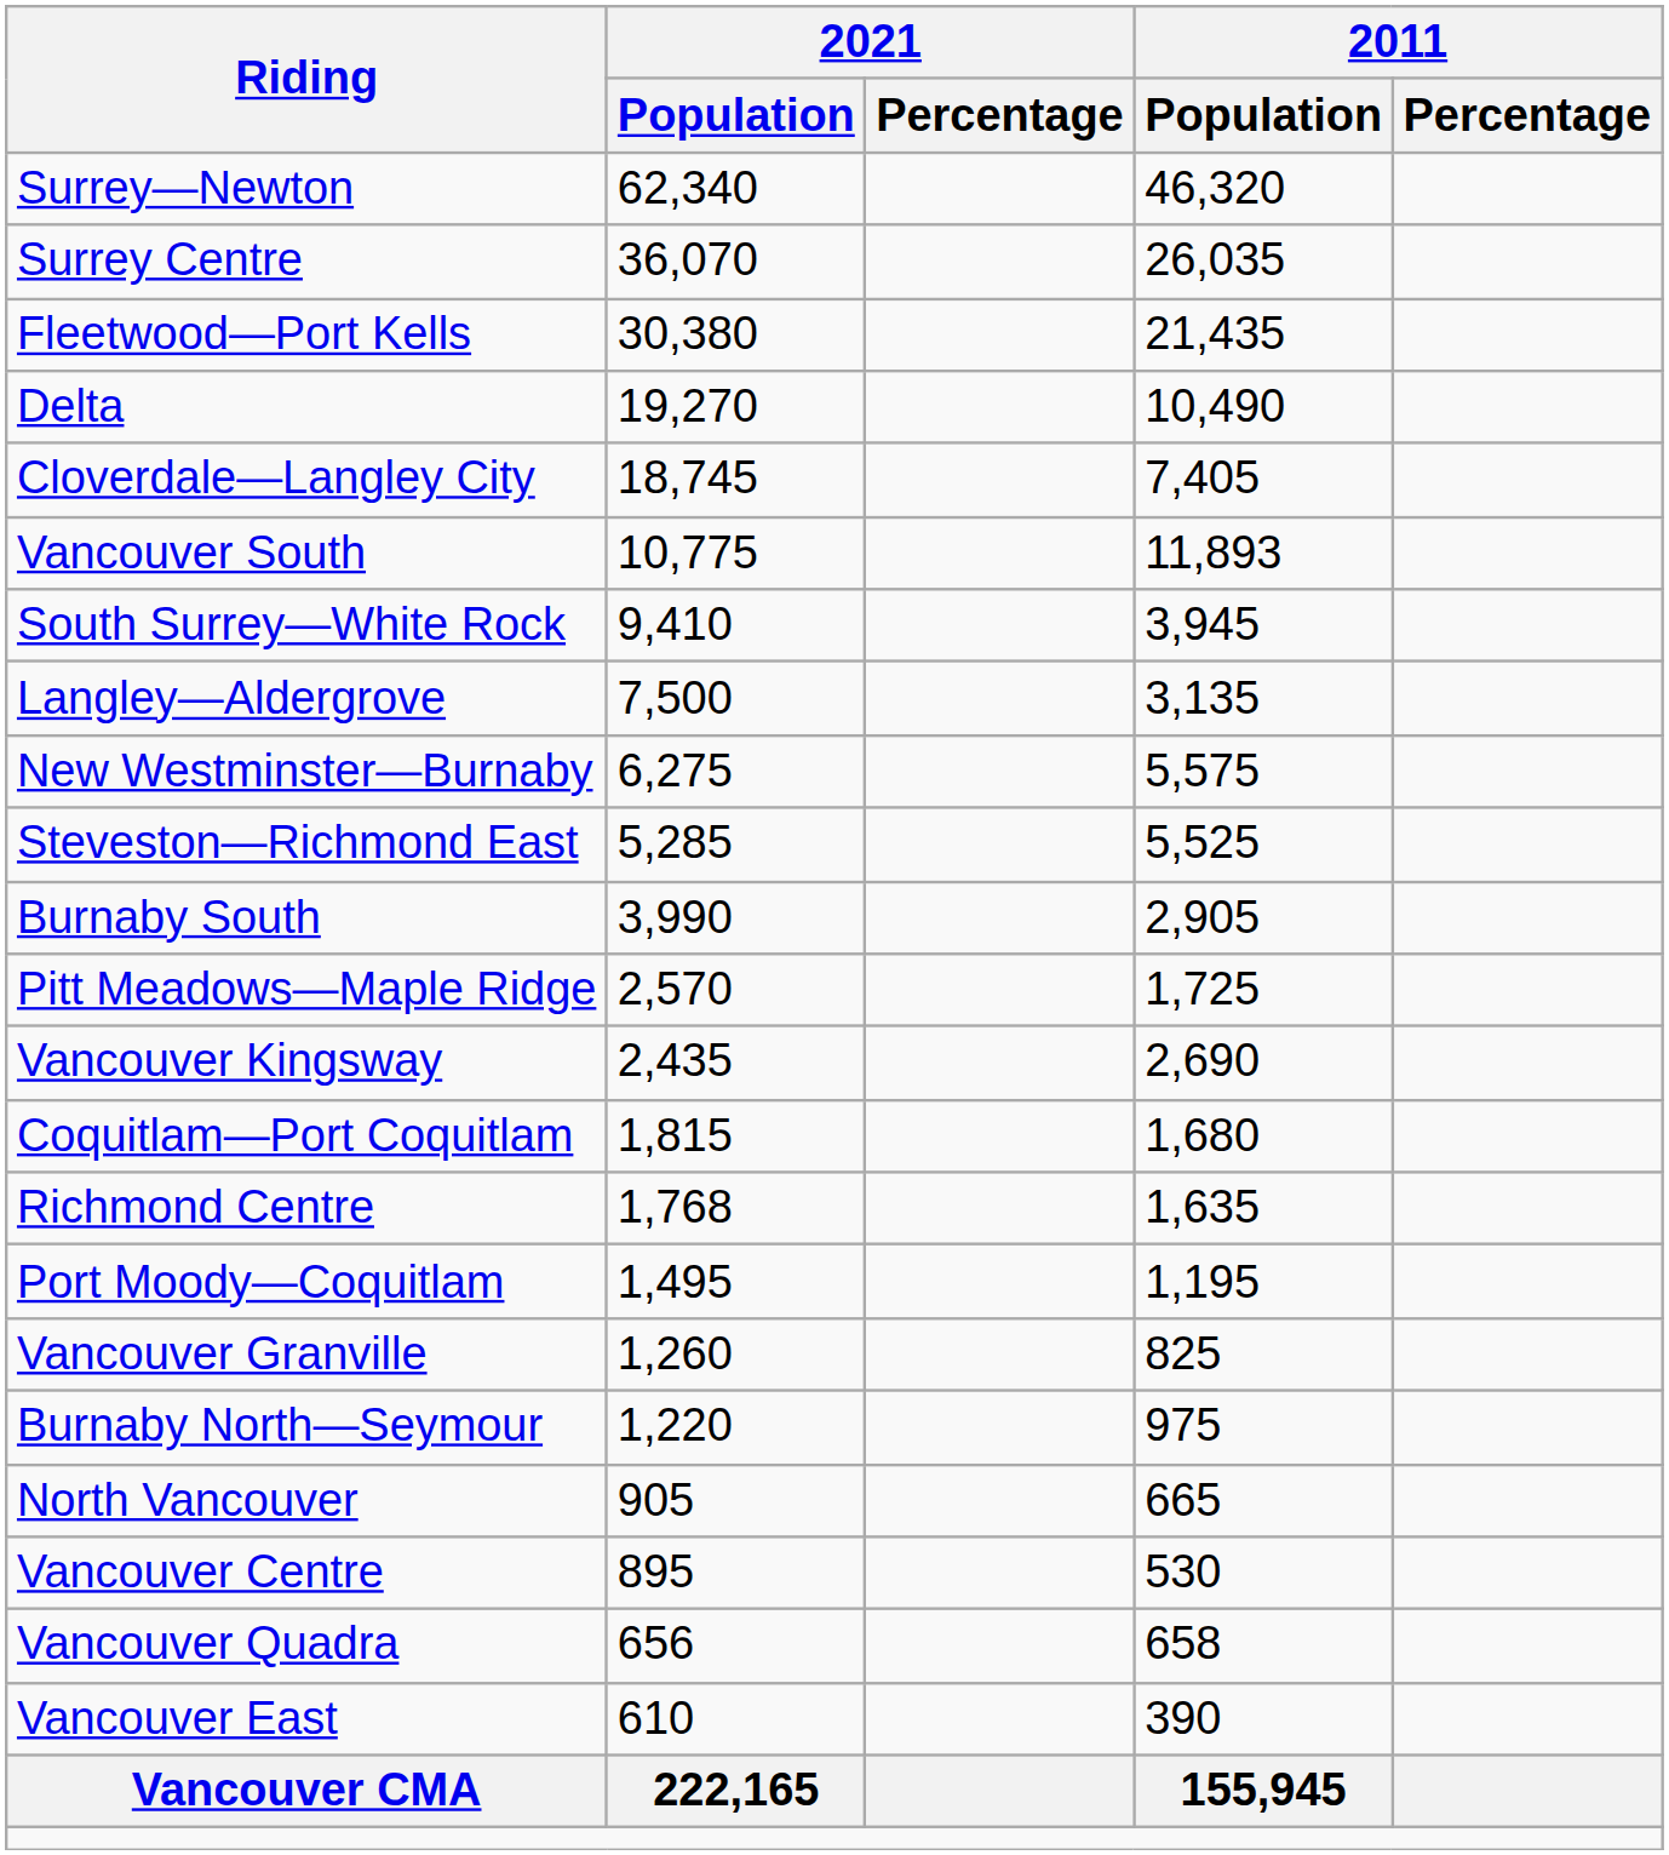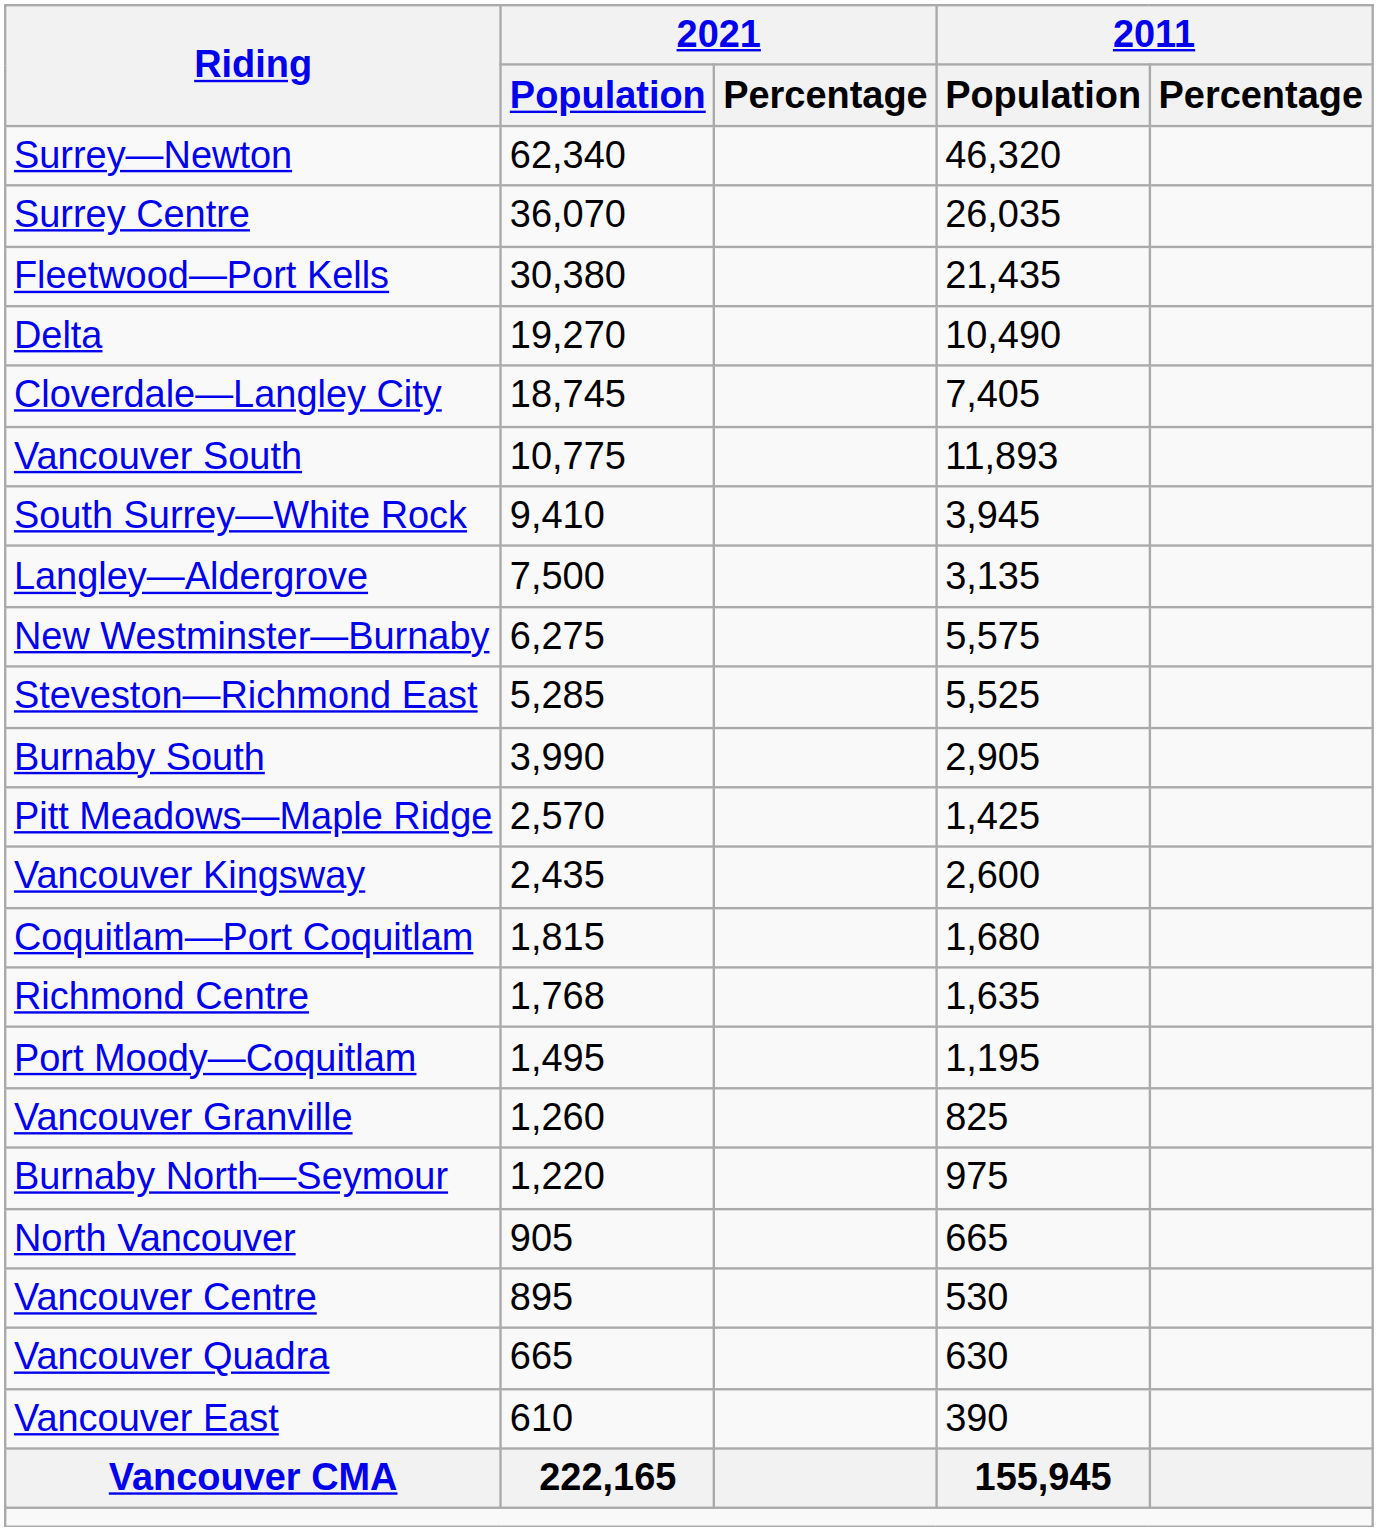Pitt Meadows—Maple Ridge | 2011 / Population: 1,725 -> 1,425
Vancouver Kingsway | 2011 / Population: 2,690 -> 2,600
Vancouver Quadra | 2021 / Population: 656 -> 665
Vancouver Quadra | 2011 / Population: 658 -> 630
